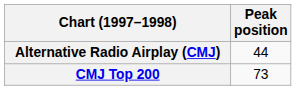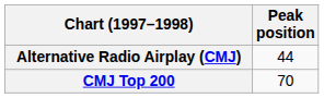CMJ Top 200 | Peak position: 73 -> 70
